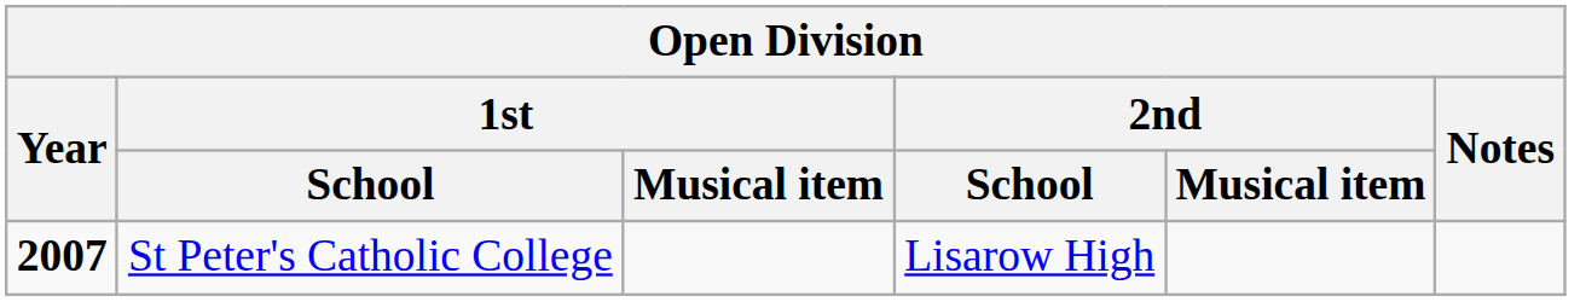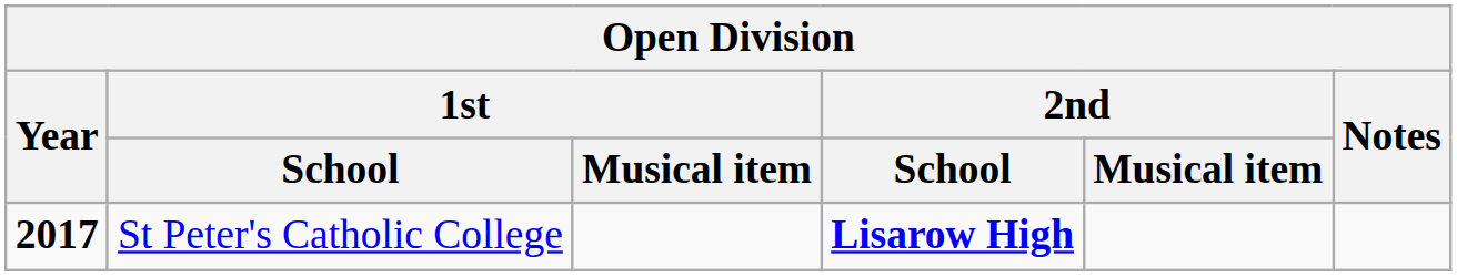St Peter's Catholic College | Year: 2007 -> 2017
St Peter's Catholic College | 2nd / School: normal -> bold
